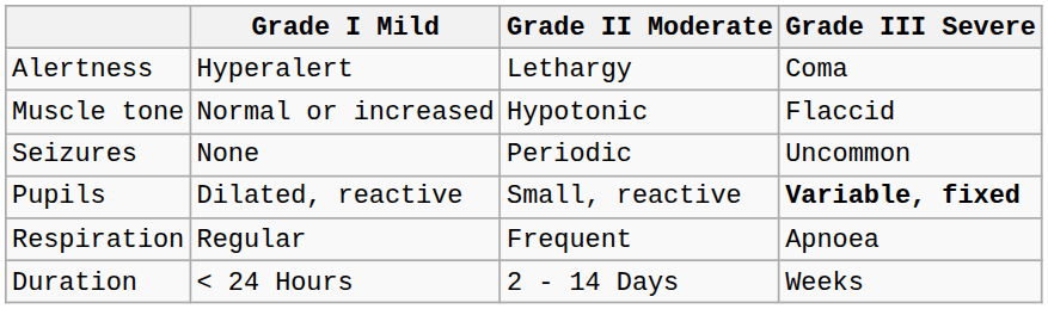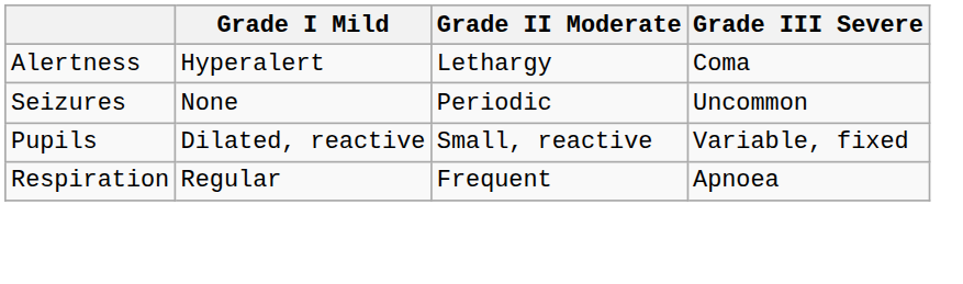- row: Muscle tone | Normal or increased | Hypotonic | Flaccid
Pupils | Grade III Severe: bold -> normal
- row: Duration | < 24 Hours | 2 - 14 Days | Weeks
